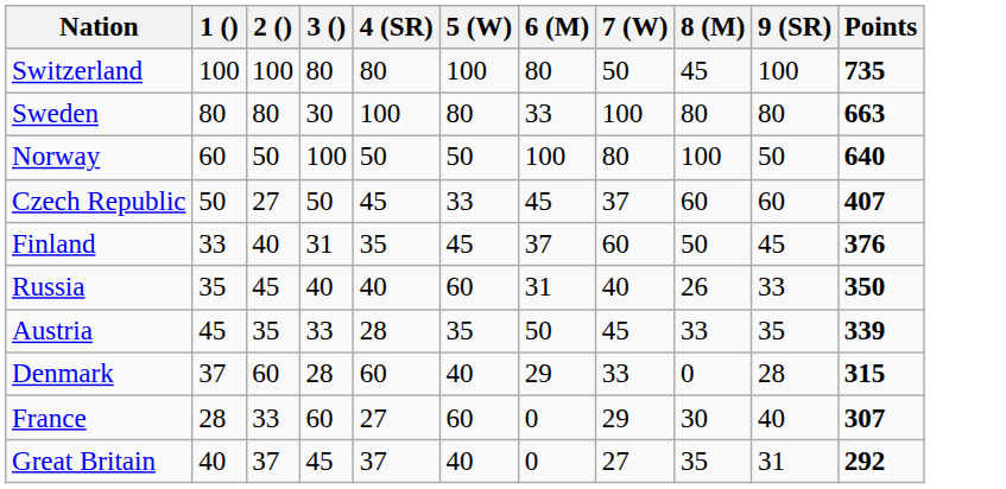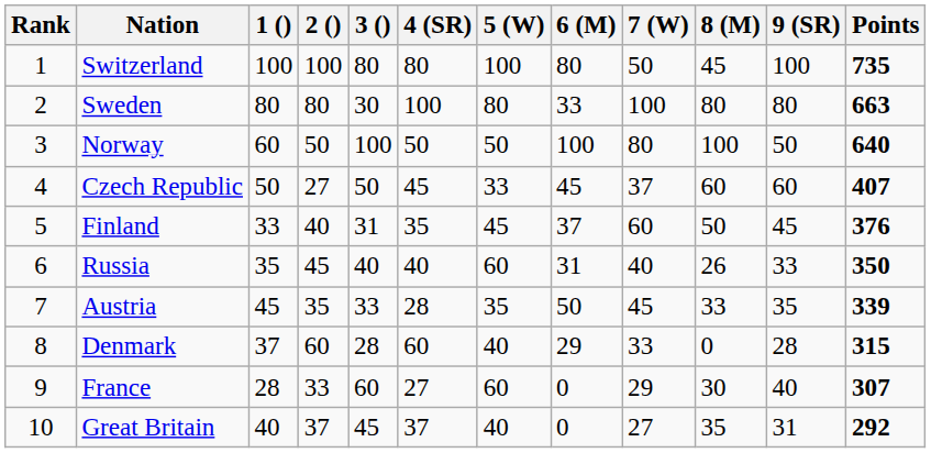+ column: Rank | 1 | 2 | 3 | 4 | 5 | 6 | 7 | 8 | 9 | 10
